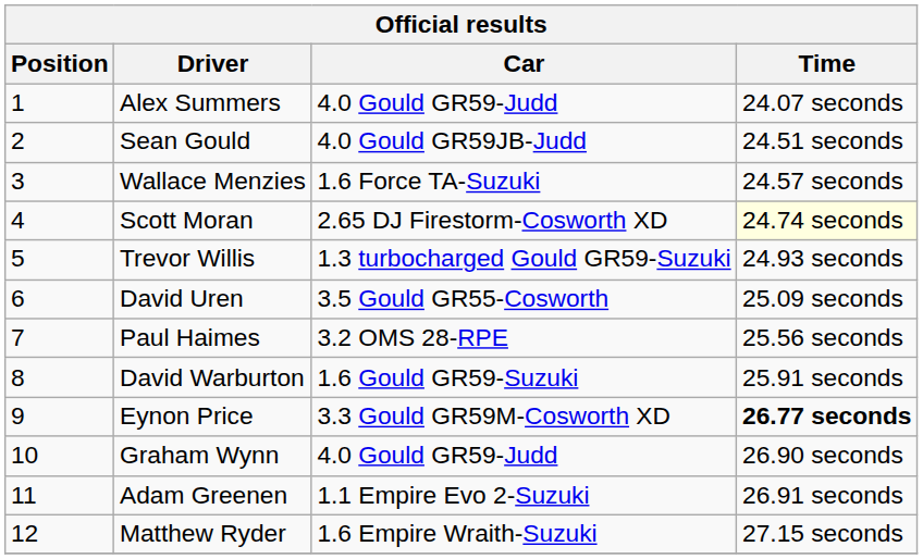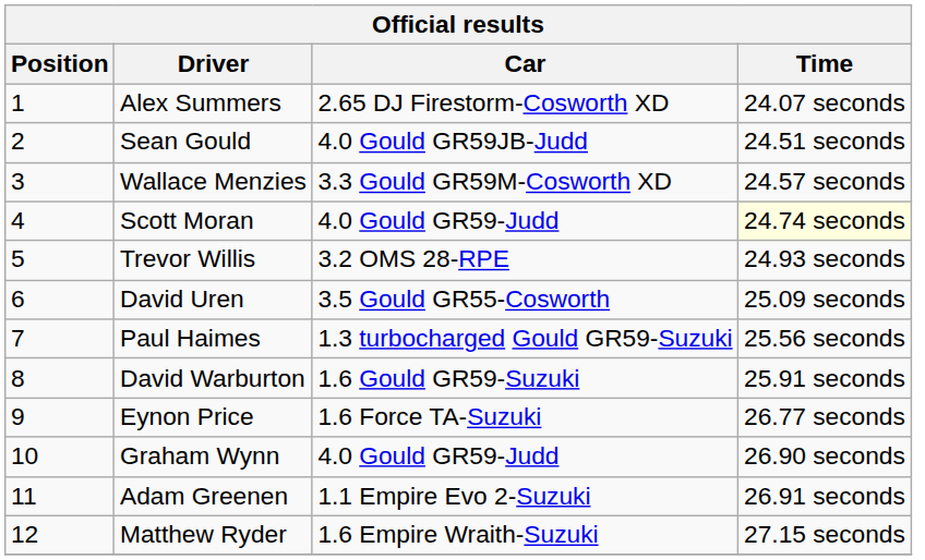Alex Summers | Car: 4.0 Gould GR59-Judd -> 2.65 DJ Firestorm-Cosworth XD
Wallace Menzies | Car: 1.6 Force TA-Suzuki -> 3.3 Gould GR59M-Cosworth XD
Scott Moran | Car: 2.65 DJ Firestorm-Cosworth XD -> 4.0 Gould GR59-Judd
Trevor Willis | Car: 1.3 turbocharged Gould GR59-Suzuki -> 3.2 OMS 28-RPE
Paul Haimes | Car: 3.2 OMS 28-RPE -> 1.3 turbocharged Gould GR59-Suzuki
Eynon Price | Car: 3.3 Gould GR59M-Cosworth XD -> 1.6 Force TA-Suzuki
Eynon Price | Time: bold -> normal
